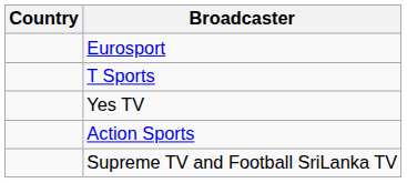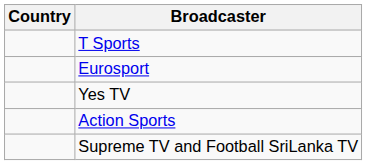rows swapped: T Sports <-> Eurosport
